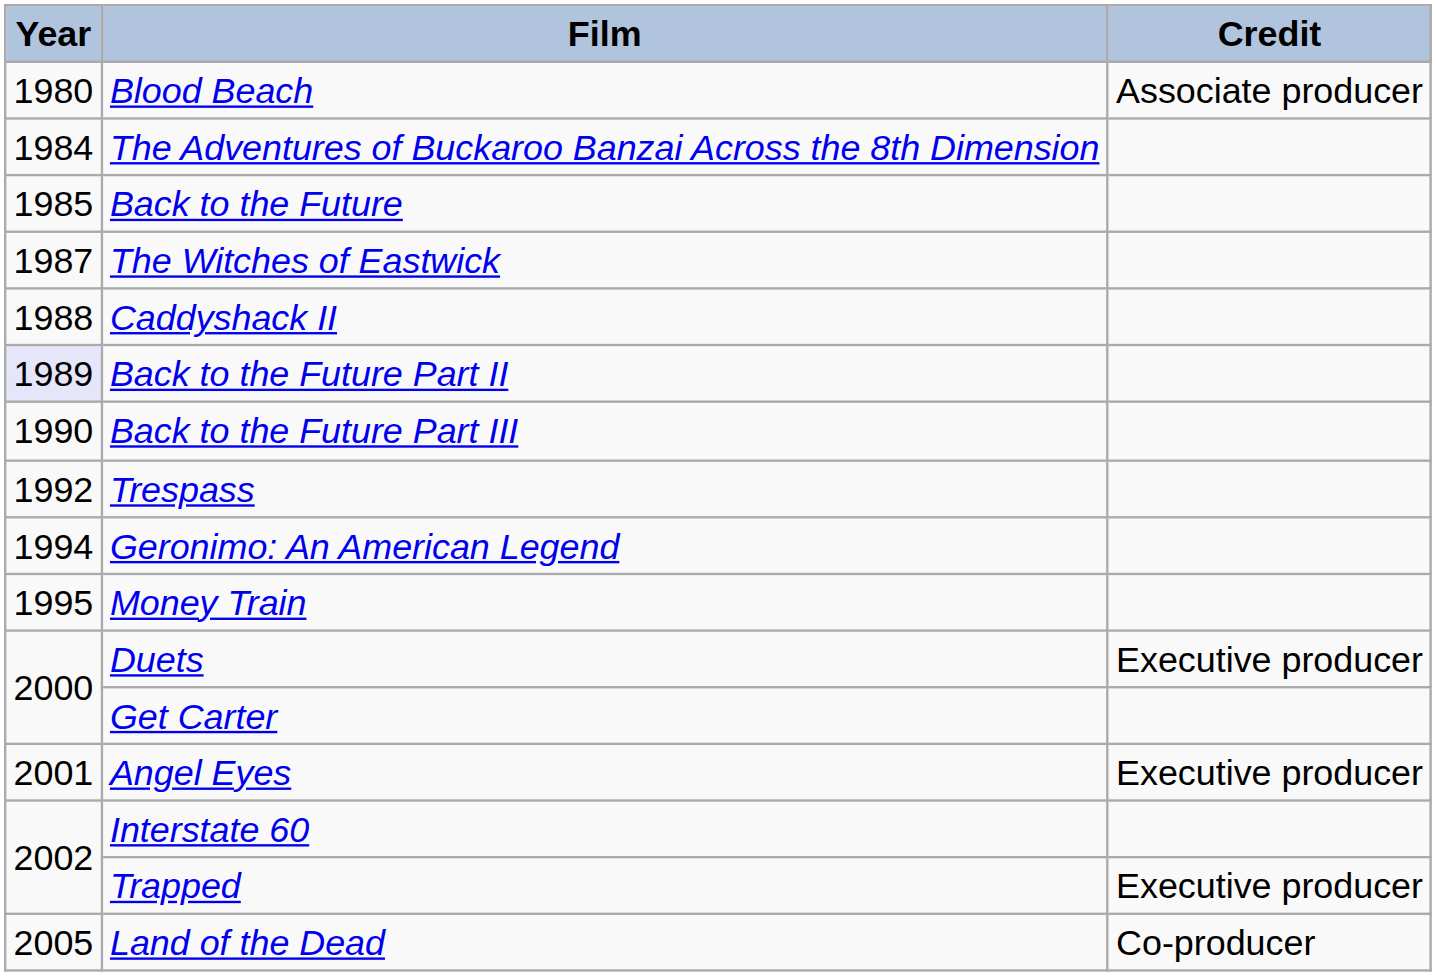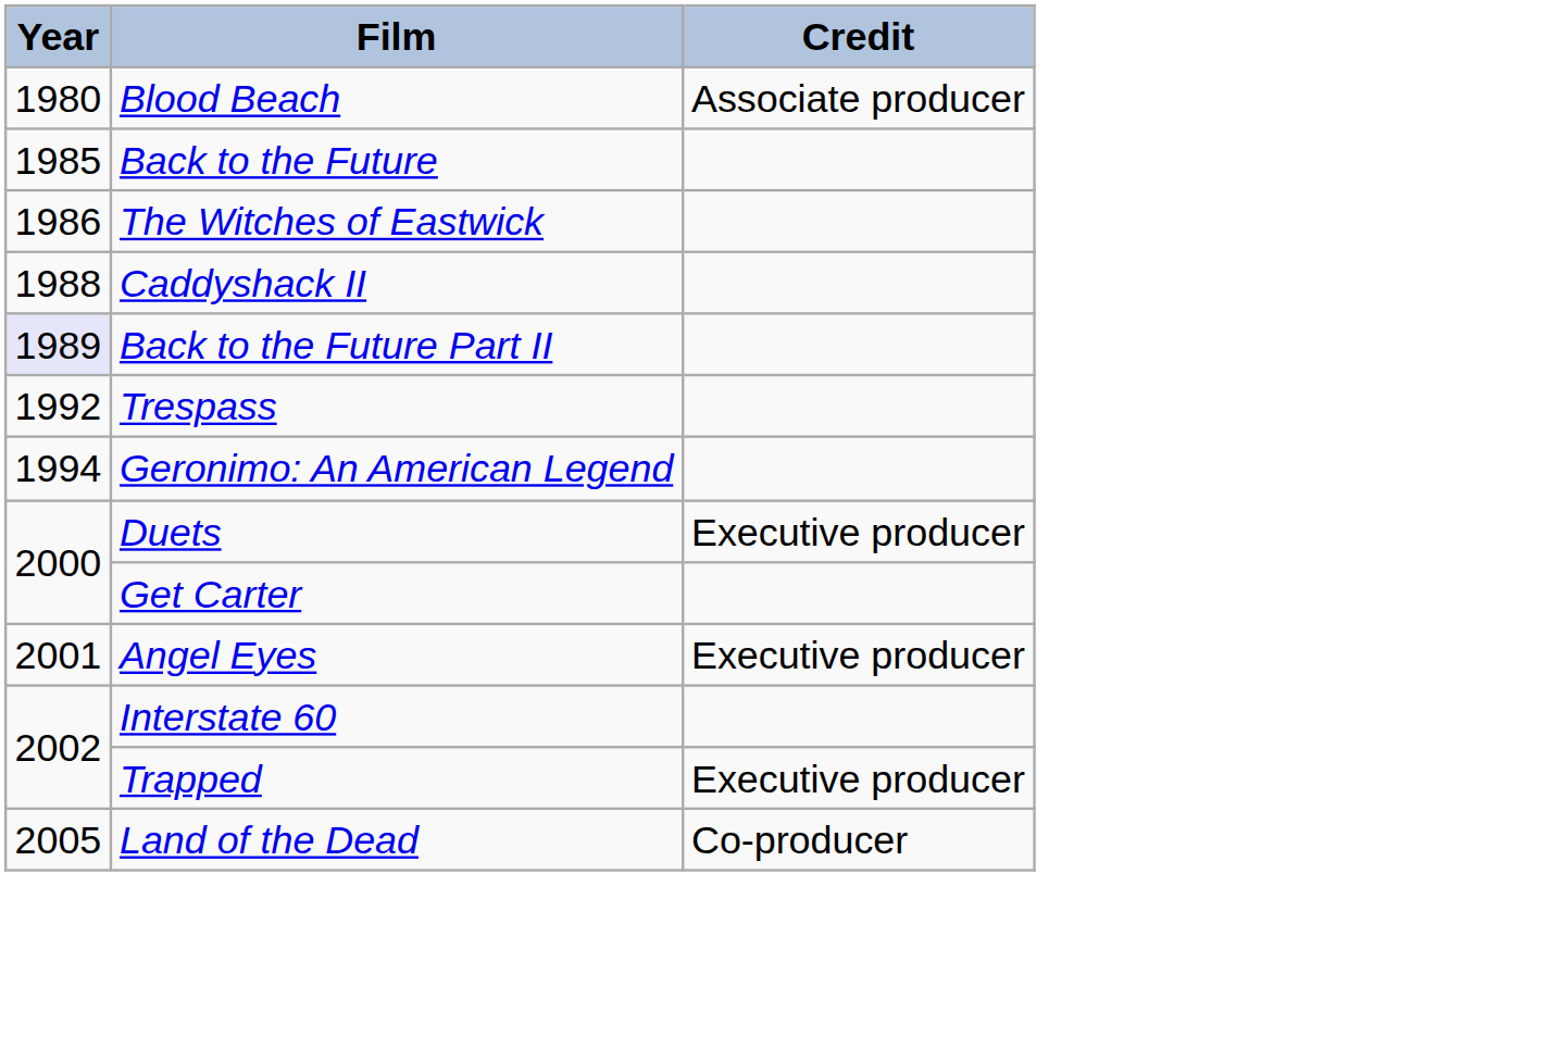- row: 1984 | The Adventures of Buckaroo Banzai Across the 8th Dimension
The Witches of Eastwick | Year: 1987 -> 1986
- row: 1990 | Back to the Future Part III
- row: 1995 | Money Train
